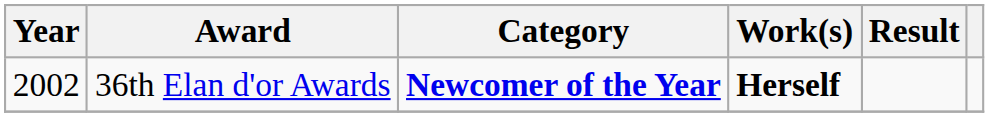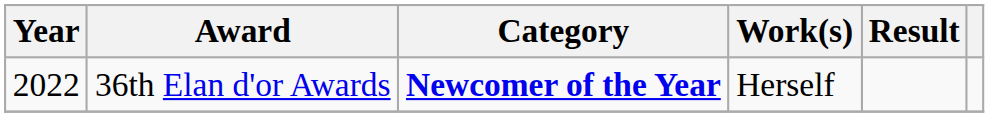36th Elan d'or Awards | Year: 2002 -> 2022
36th Elan d'or Awards | Work(s): bold -> normal
